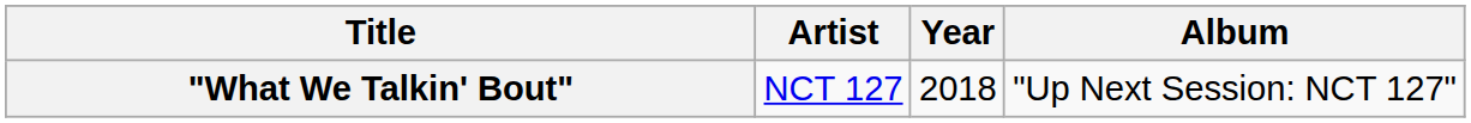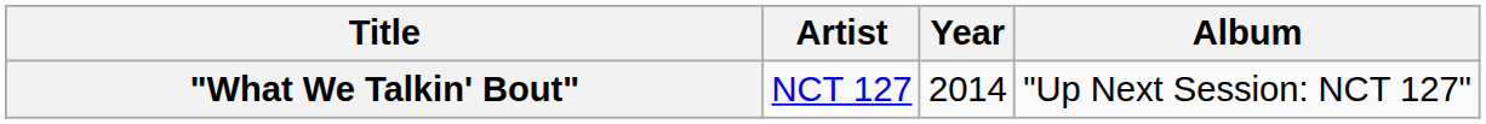"What We Talkin' Bout" | Year: 2018 -> 2014
